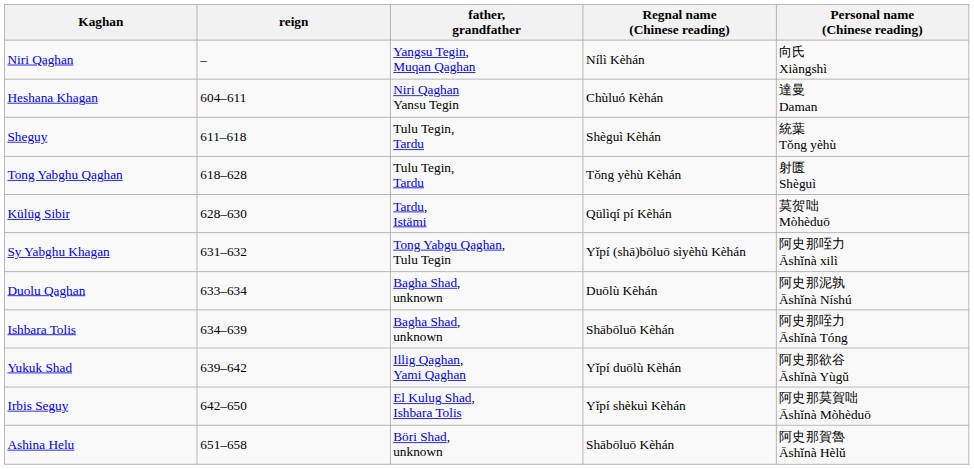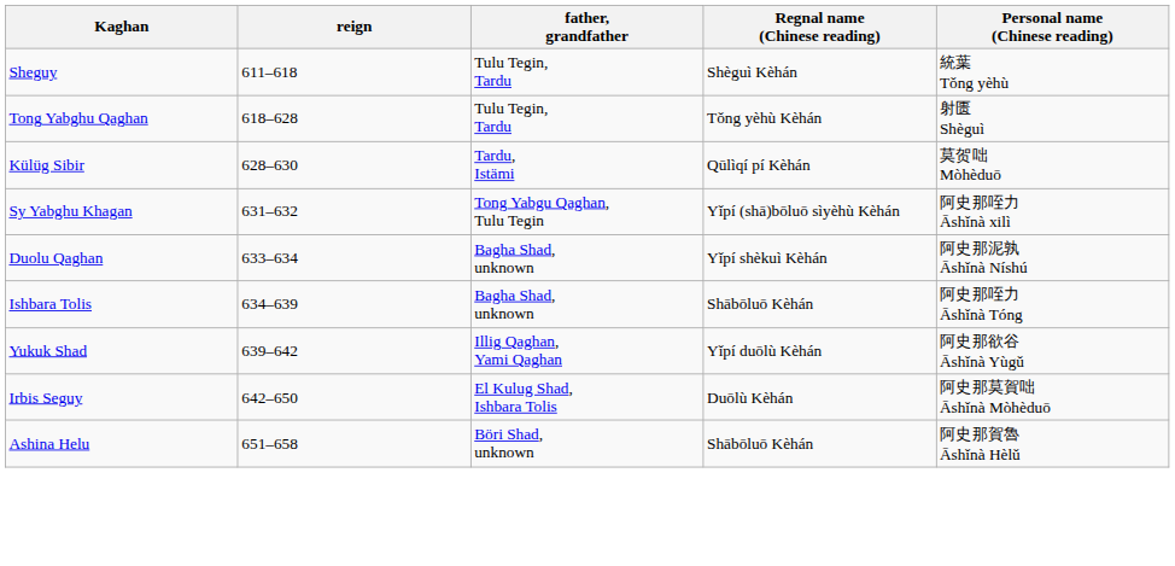- row: Niri Qaghan | – | Yangsu Tegin, Muqan Qaghan | Nílì Kèhán | 向氏 Xiàngshì
- row: Heshana Khagan | 604–611 | Niri Qaghan Yansu Tegin | Chùluó Kèhán | 達曼 Daman
Duolu Qaghan | Regnal name (Chinese reading): Duōlù Kèhán -> Yǐpí shèkuì Kèhán
Irbis Seguy | Regnal name (Chinese reading): Yǐpí shèkuì Kèhán -> Duōlù Kèhán
